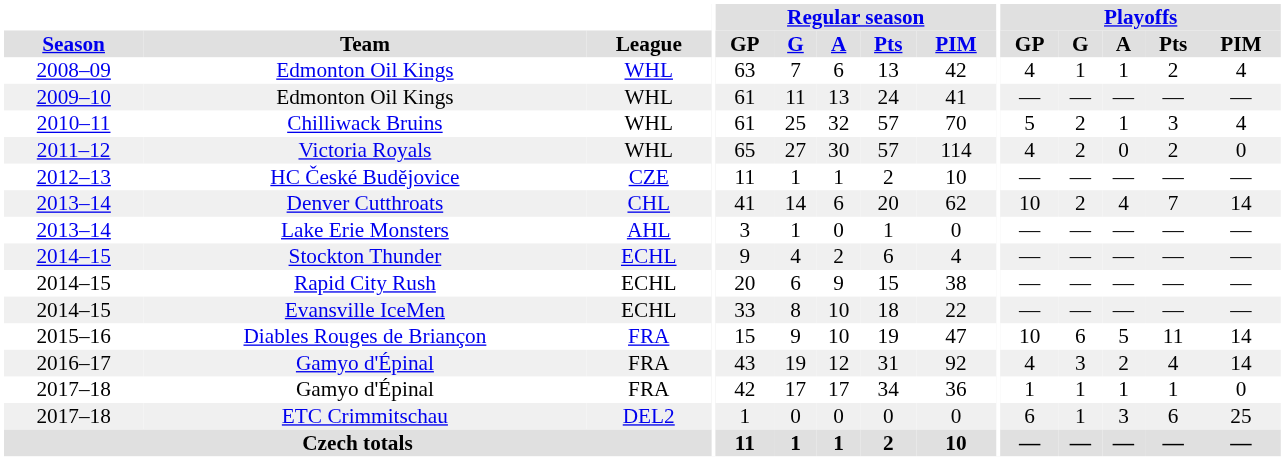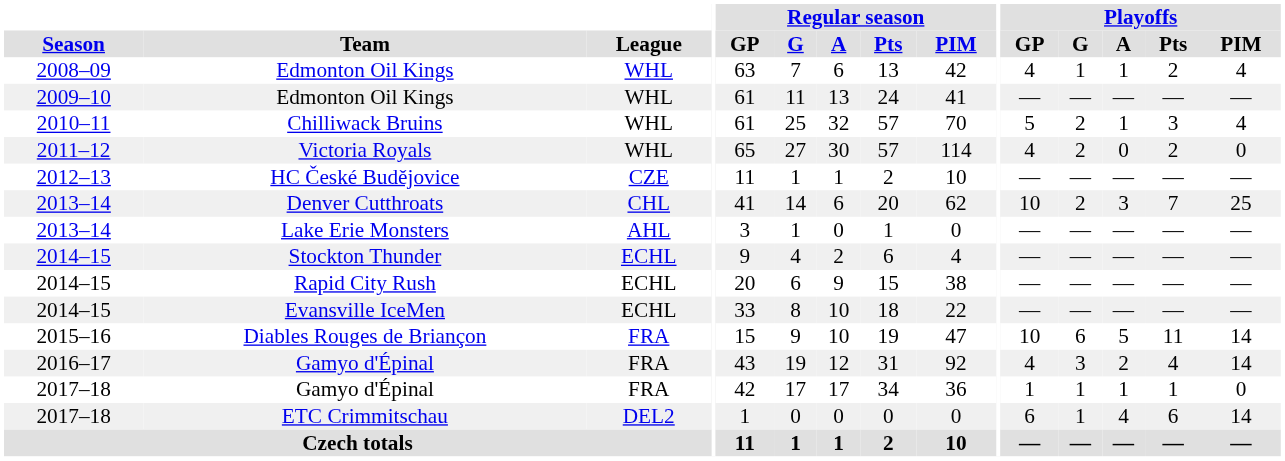Denver Cutthroats | Playoffs / A: 4 -> 3
Denver Cutthroats | Playoffs / PIM: 14 -> 25
ETC Crimmitschau | Playoffs / A: 3 -> 4
ETC Crimmitschau | Playoffs / PIM: 25 -> 14
